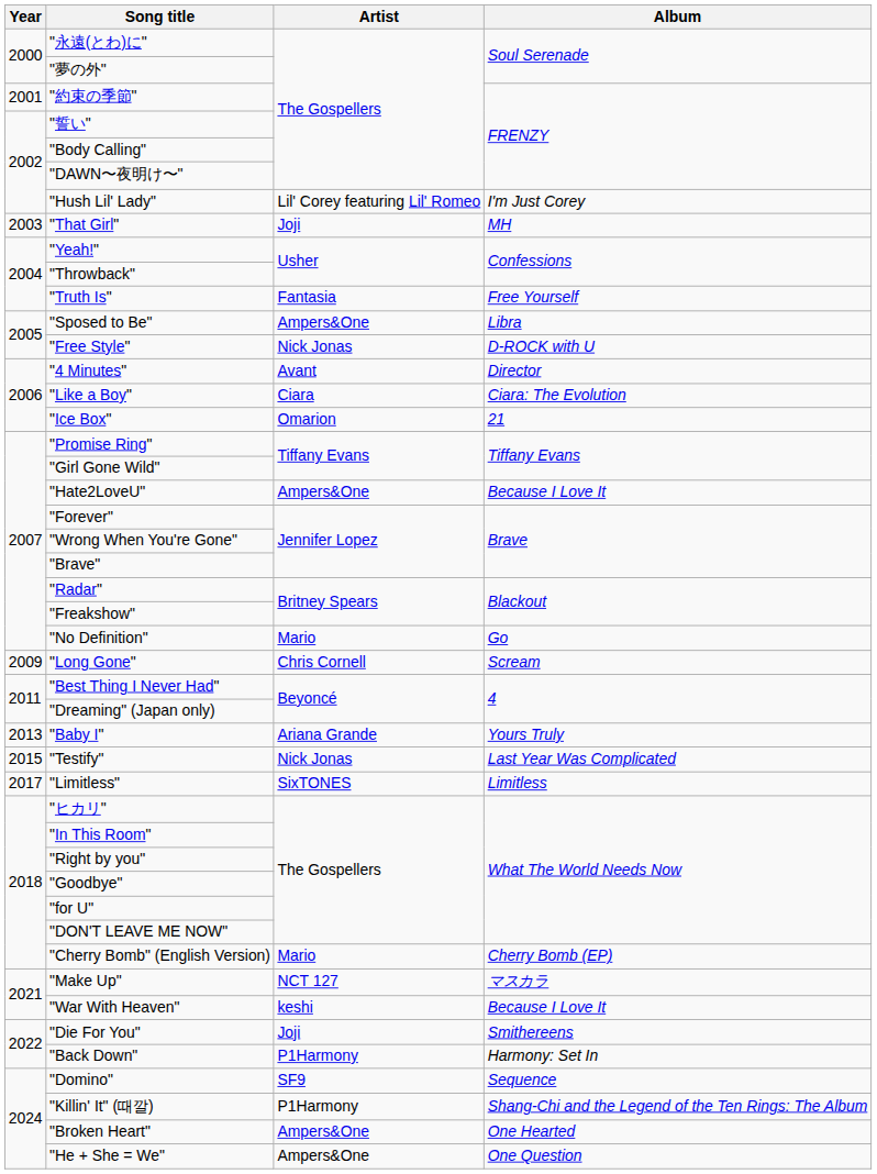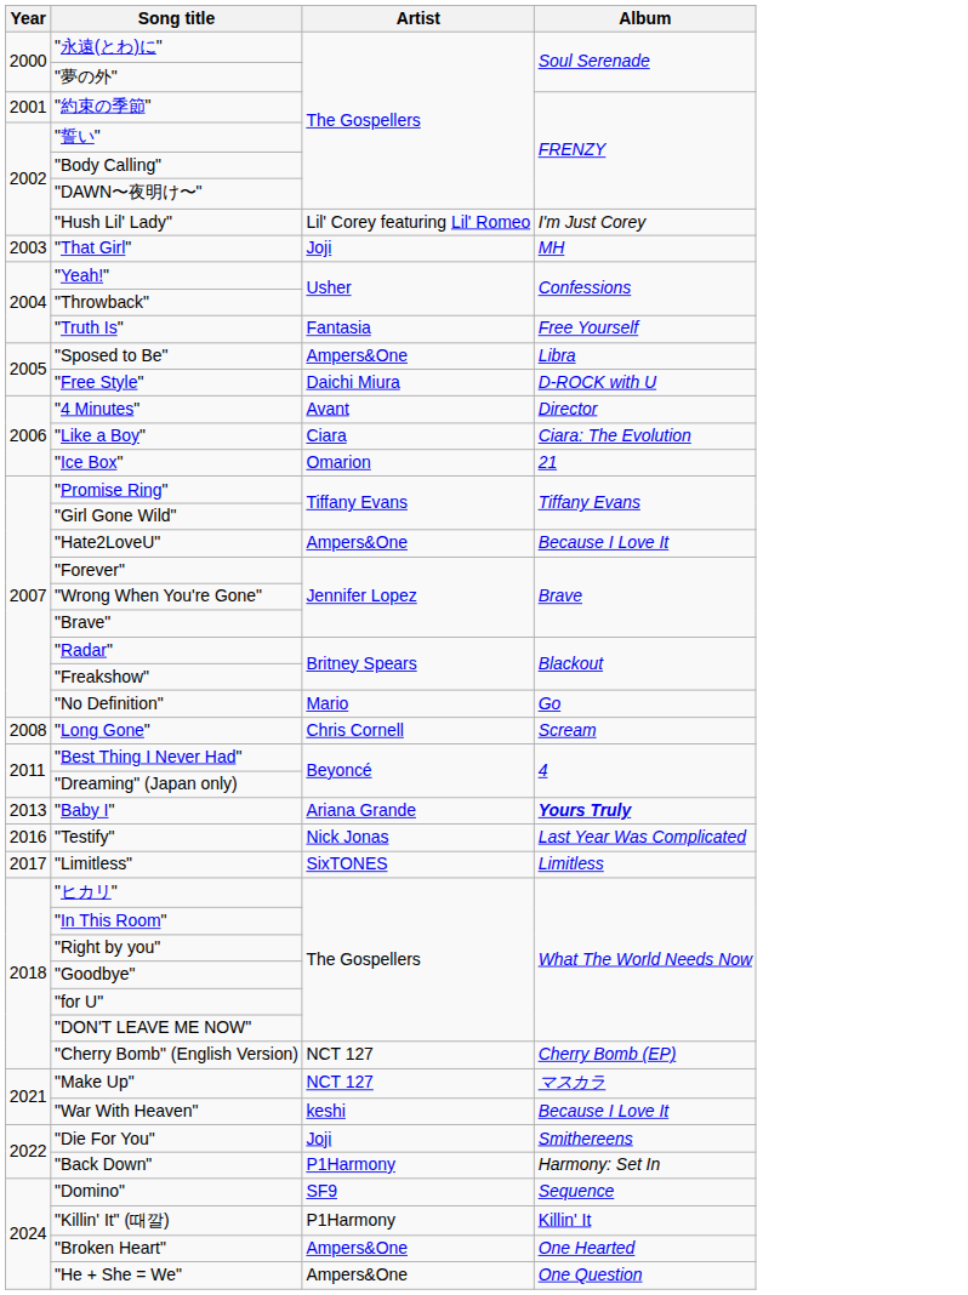"Free Style" | Artist: Nick Jonas -> Daichi Miura
"Long Gone" | Year: 2009 -> 2008
"Baby I" | Album: normal -> bold
"Testify" | Year: 2015 -> 2016
"Cherry Bomb" (English Version) | Artist: Mario -> NCT 127
"Killin' It" (때깔) | Album: Shang-Chi and the Legend of the Ten Rings: The Album -> Killin' It
